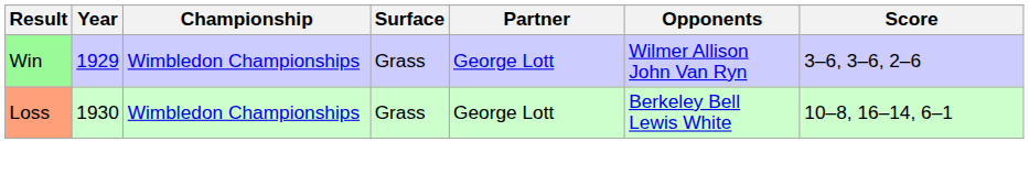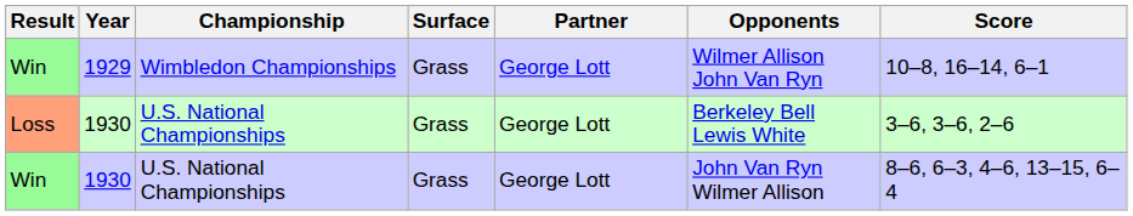Win / 1929 | Score: 3–6, 3–6, 2–6 -> 10–8, 16–14, 6–1
Loss | Championship: Wimbledon Championships -> U.S. National Championships
Loss | Score: 10–8, 16–14, 6–1 -> 3–6, 3–6, 2–6
+ row: Win | 1930 | U.S. National Championships | Grass | George Lott | John Van Ryn Wilmer Allison | 8–6, 6–3, 4–6, 13–15, 6–4
